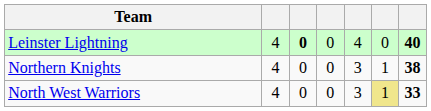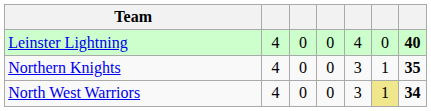Leinster Lightning | column 3: bold -> normal
Northern Knights | column 7: 38 -> 35
North West Warriors | column 7: 33 -> 34
